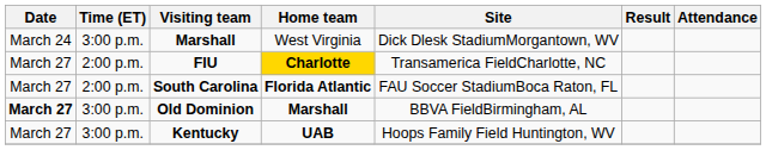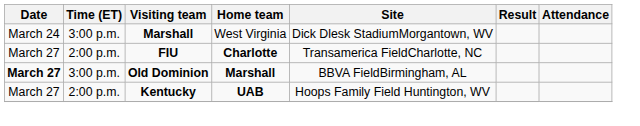FIU | Home team: gold background -> no background
- row: March 27 | 2:00 p.m. | South Carolina | Florida Atlantic | FAU Soccer StadiumBoca Raton, FL
Kentucky | Time (ET): 3:00 p.m. -> 2:00 p.m.
